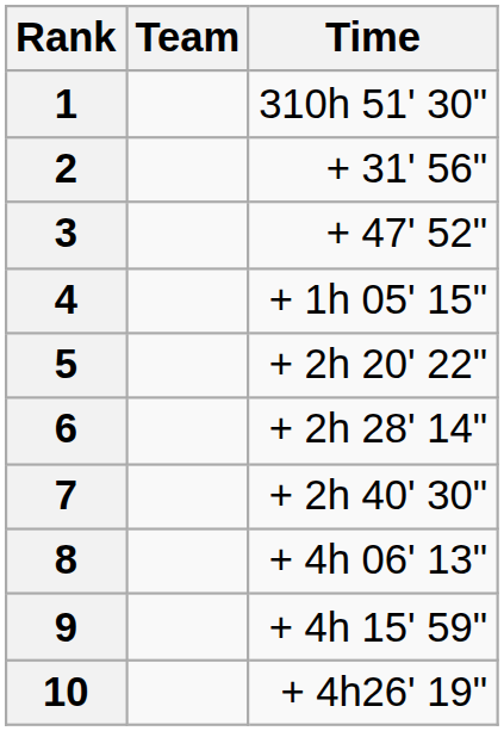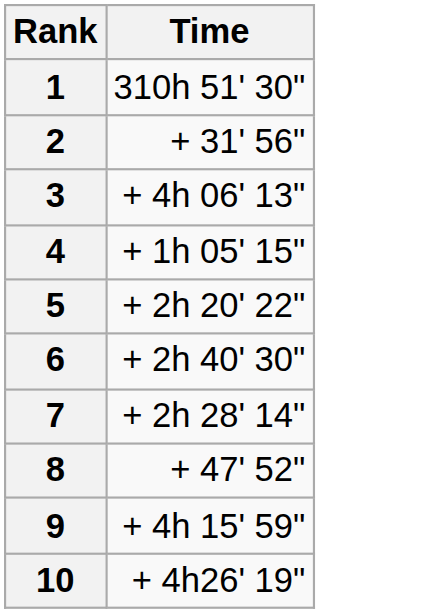- column: Team
3 | Time: + 47' 52" -> + 4h 06' 13"
6 | Time: + 2h 28' 14" -> + 2h 40' 30"
7 | Time: + 2h 40' 30" -> + 2h 28' 14"
8 | Time: + 4h 06' 13" -> + 47' 52"
